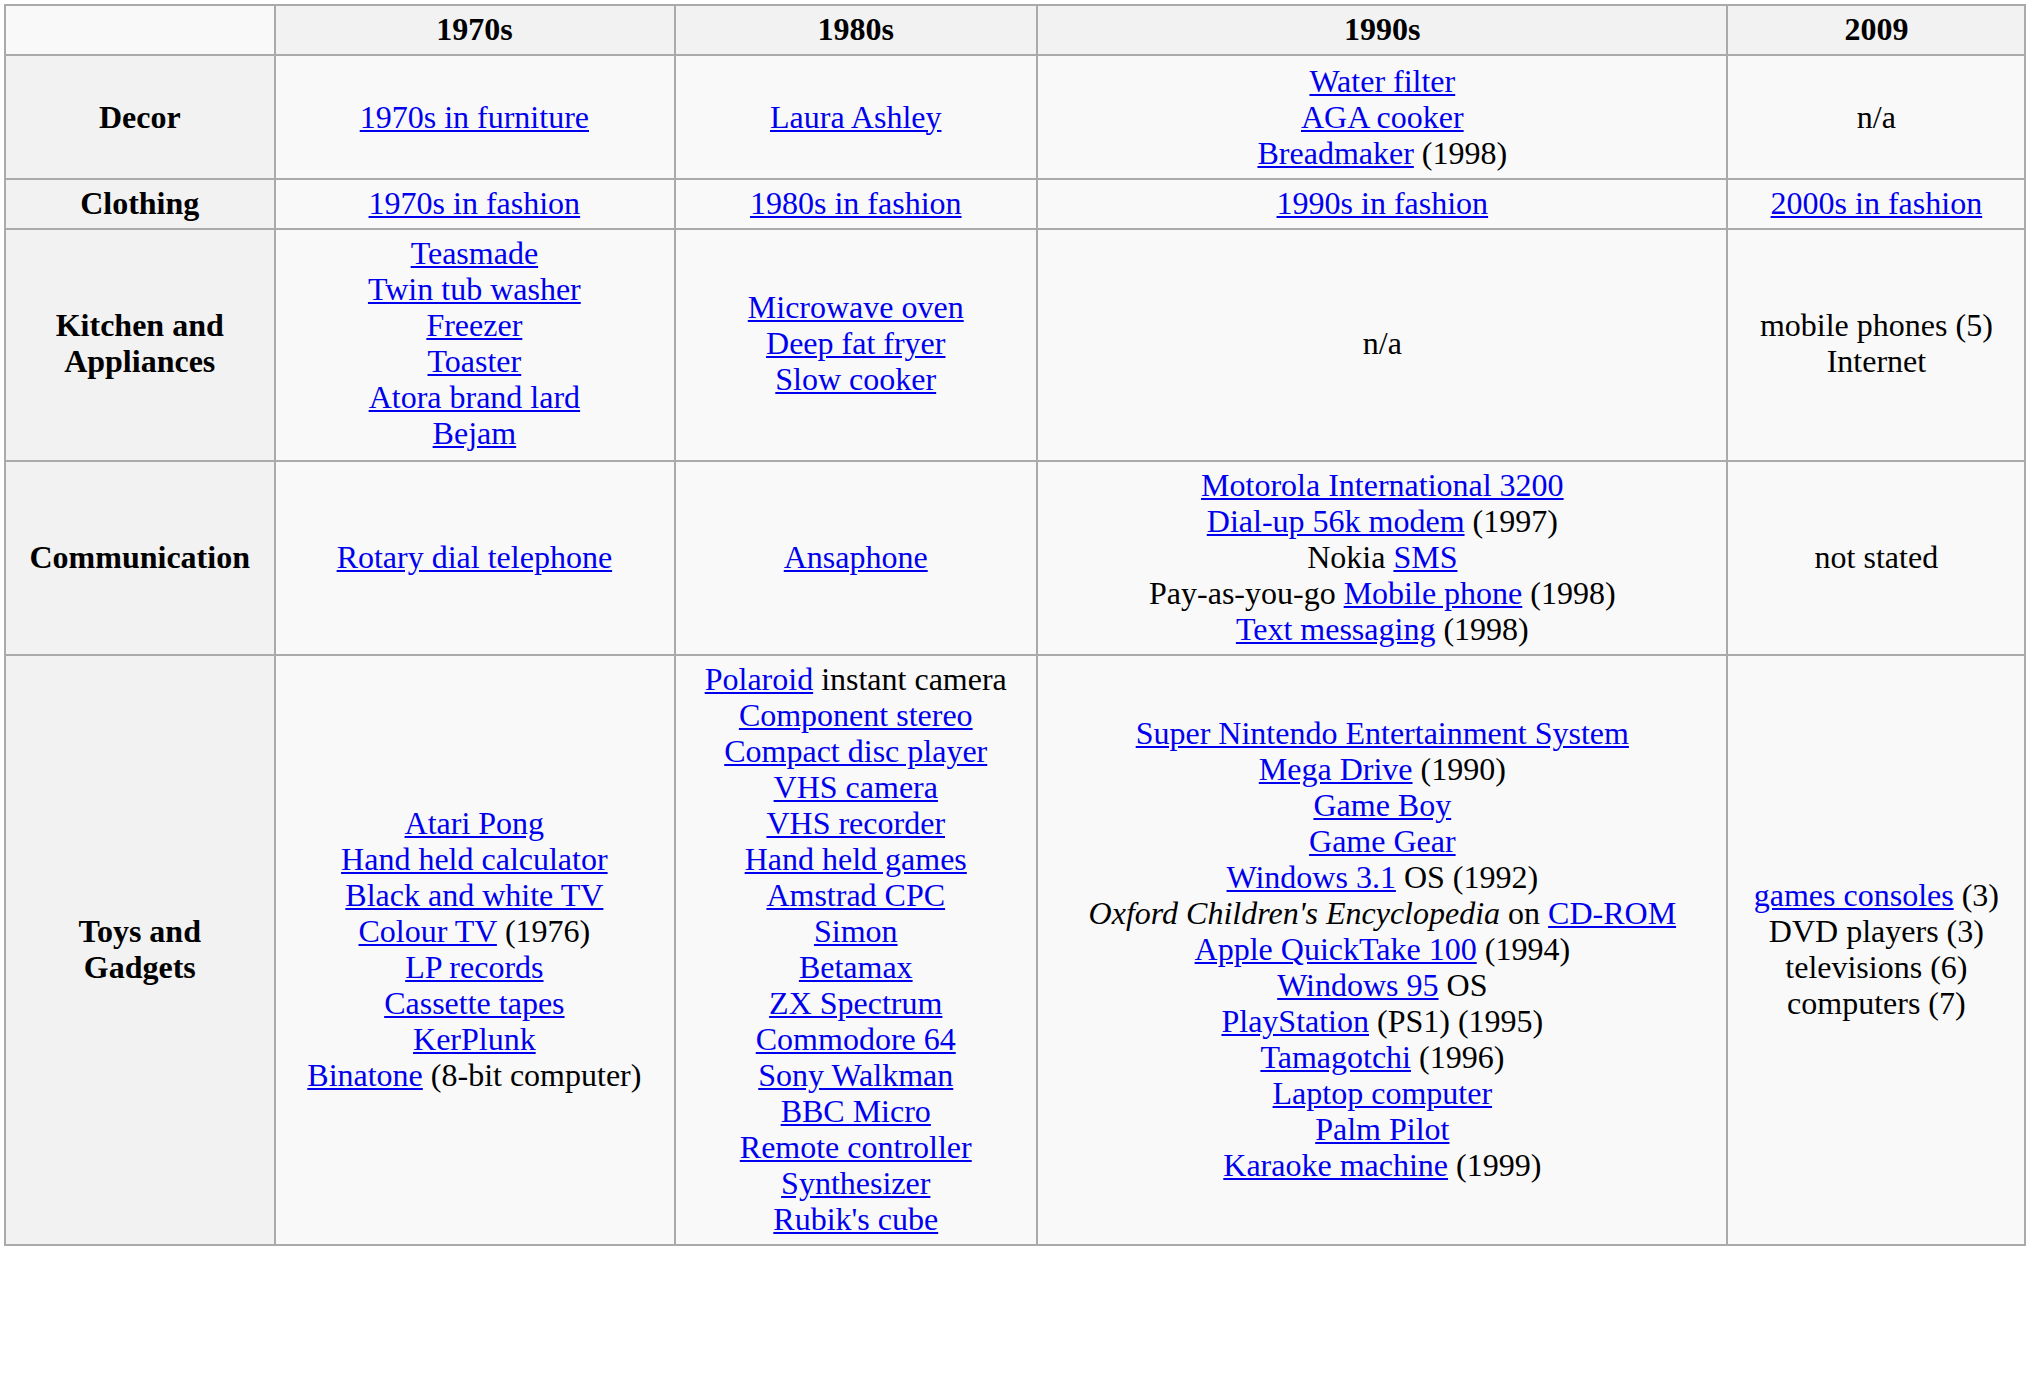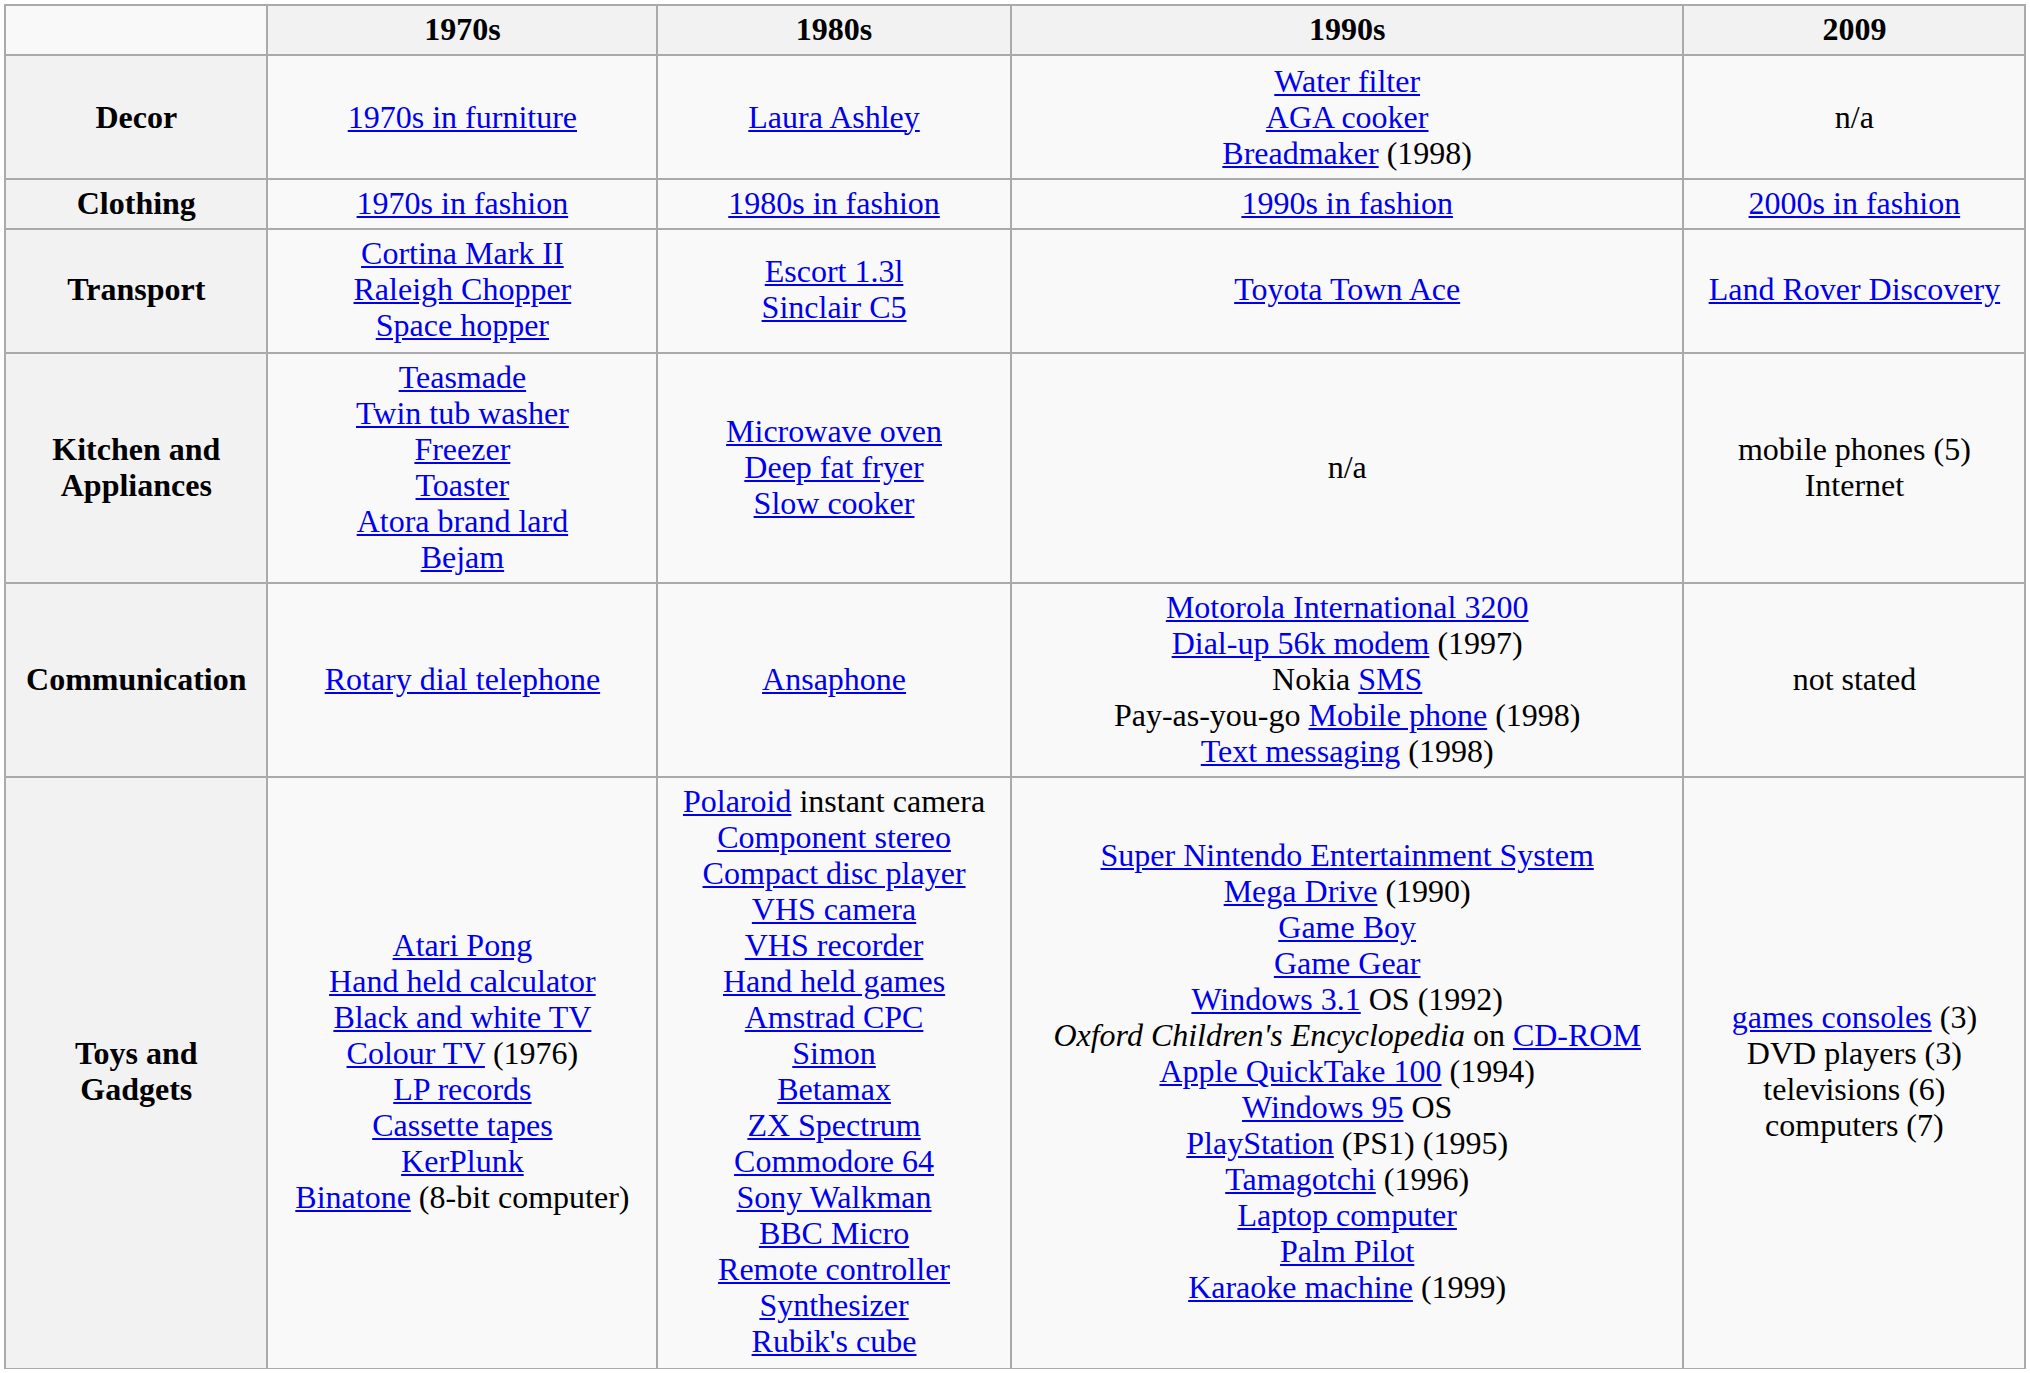+ row: Transport | Cortina Mark II Raleigh Chopper Space hopper | Escort 1.3l Sinclair C5 | Toyota Town Ace | Land Rover Discovery
